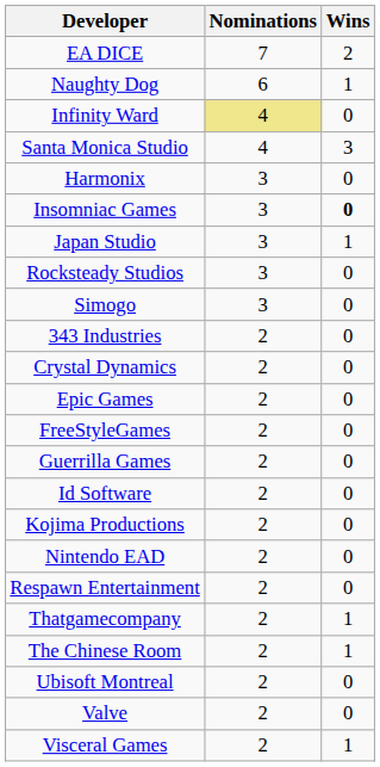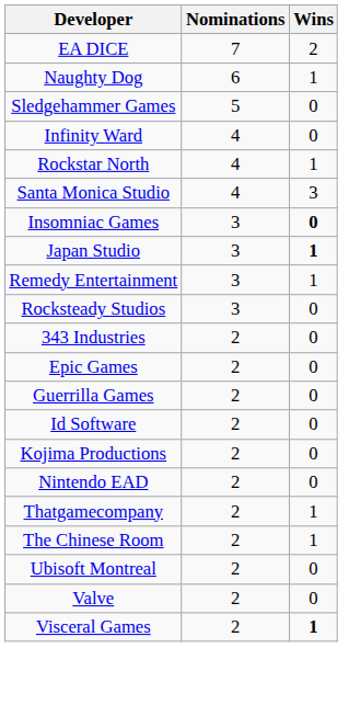+ row: Sledgehammer Games | 5 | 0
Infinity Ward | Nominations: khaki background -> no background
+ row: Rockstar North | 4 | 1
- row: Harmonix | 3 | 0
Japan Studio | Wins: normal -> bold
+ row: Remedy Entertainment | 3 | 1
- row: Simogo | 3 | 0
- row: Crystal Dynamics | 2 | 0
- row: FreeStyleGames | 2 | 0
- row: Respawn Entertainment | 2 | 0
Visceral Games | Wins: normal -> bold
